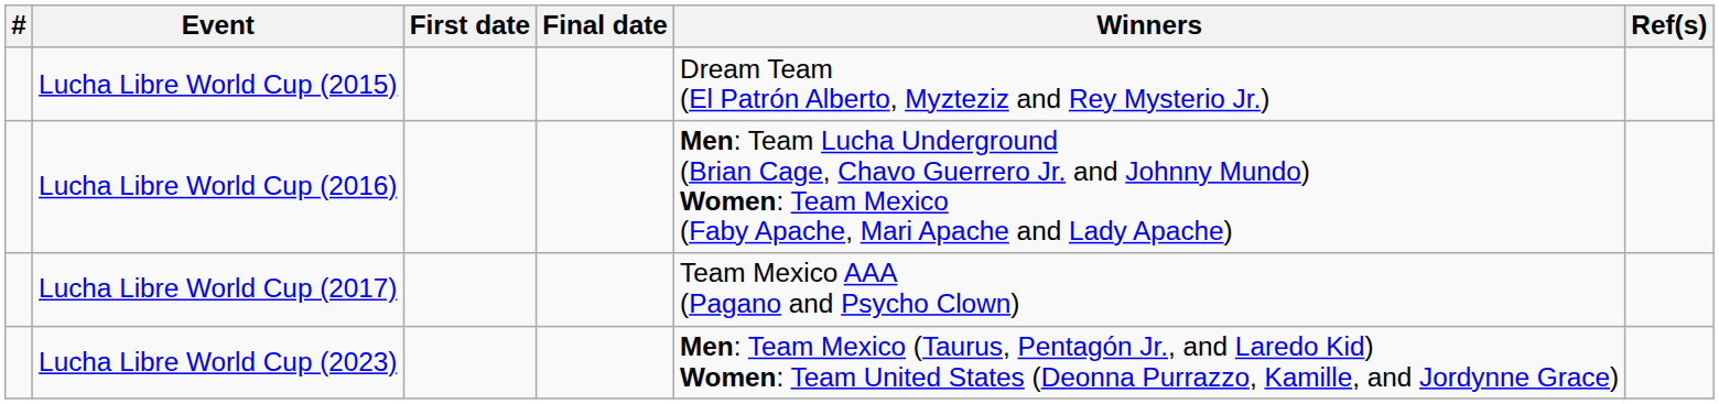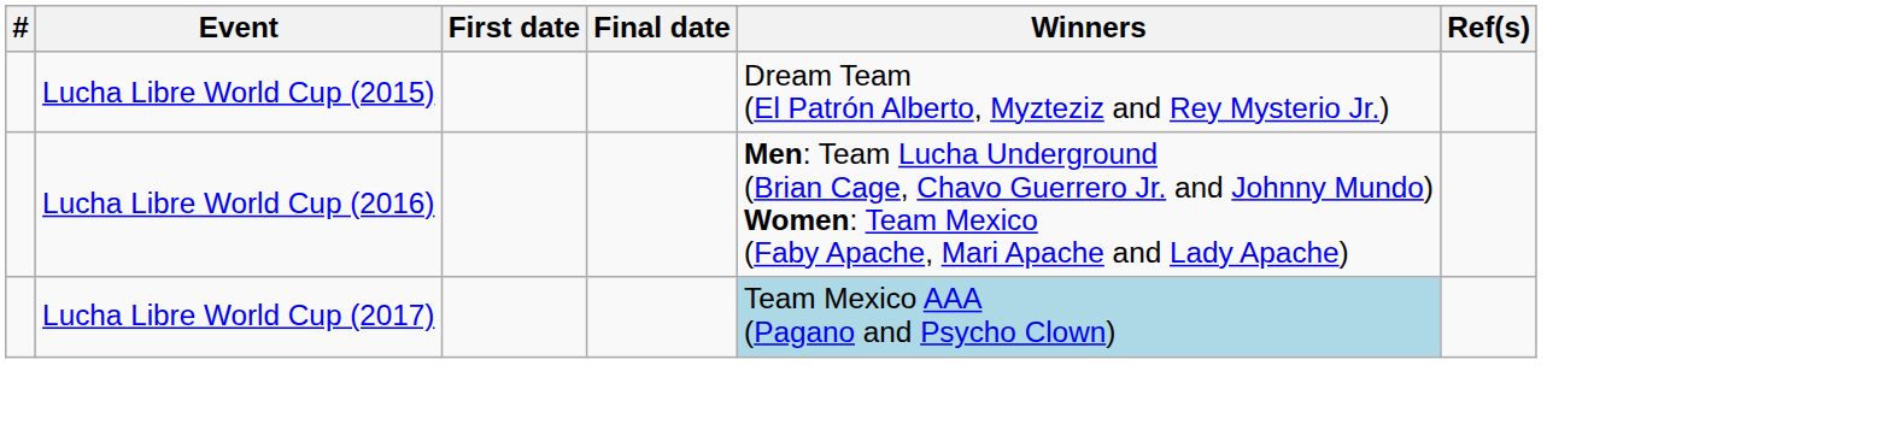Lucha Libre World Cup (2017) | Winners: no background -> lightblue background
- row: Lucha Libre World Cup (2023) | Men: Team Mexico (Taurus, Pentagón Jr., and Laredo Kid) Women: Team United States (Deonna Purrazzo, Kamille, and Jordynne Grace)
